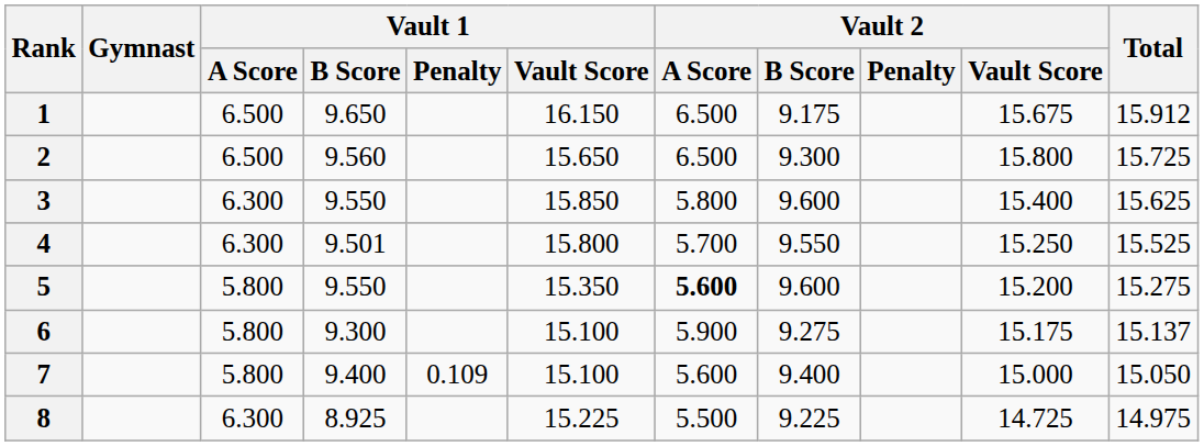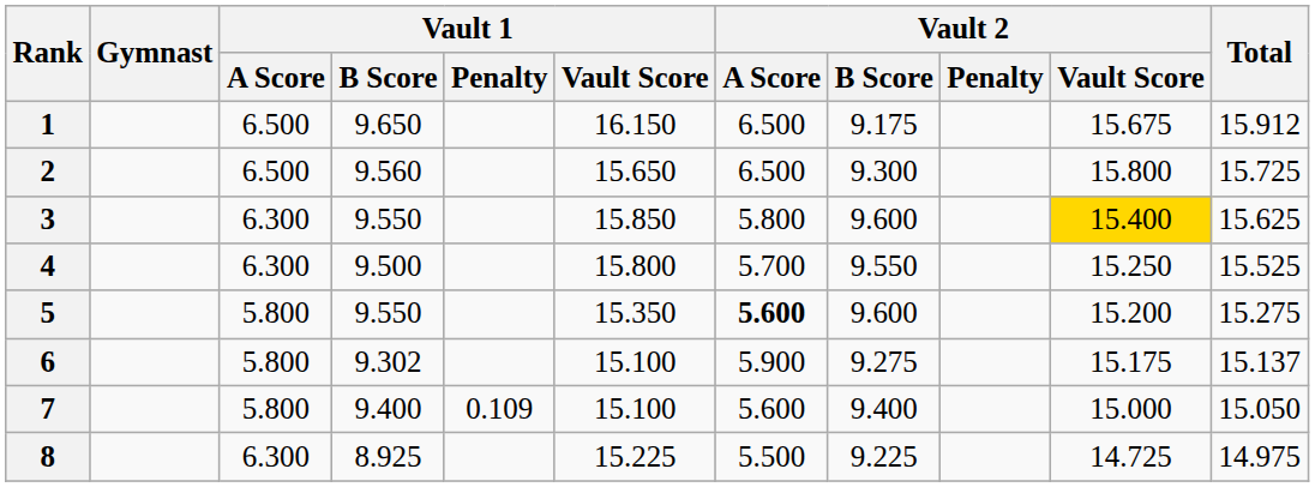3 | Vault 2 / Vault Score: no background -> gold background
4 | Vault 1 / B Score: 9.501 -> 9.500
6 | Vault 1 / B Score: 9.300 -> 9.302
